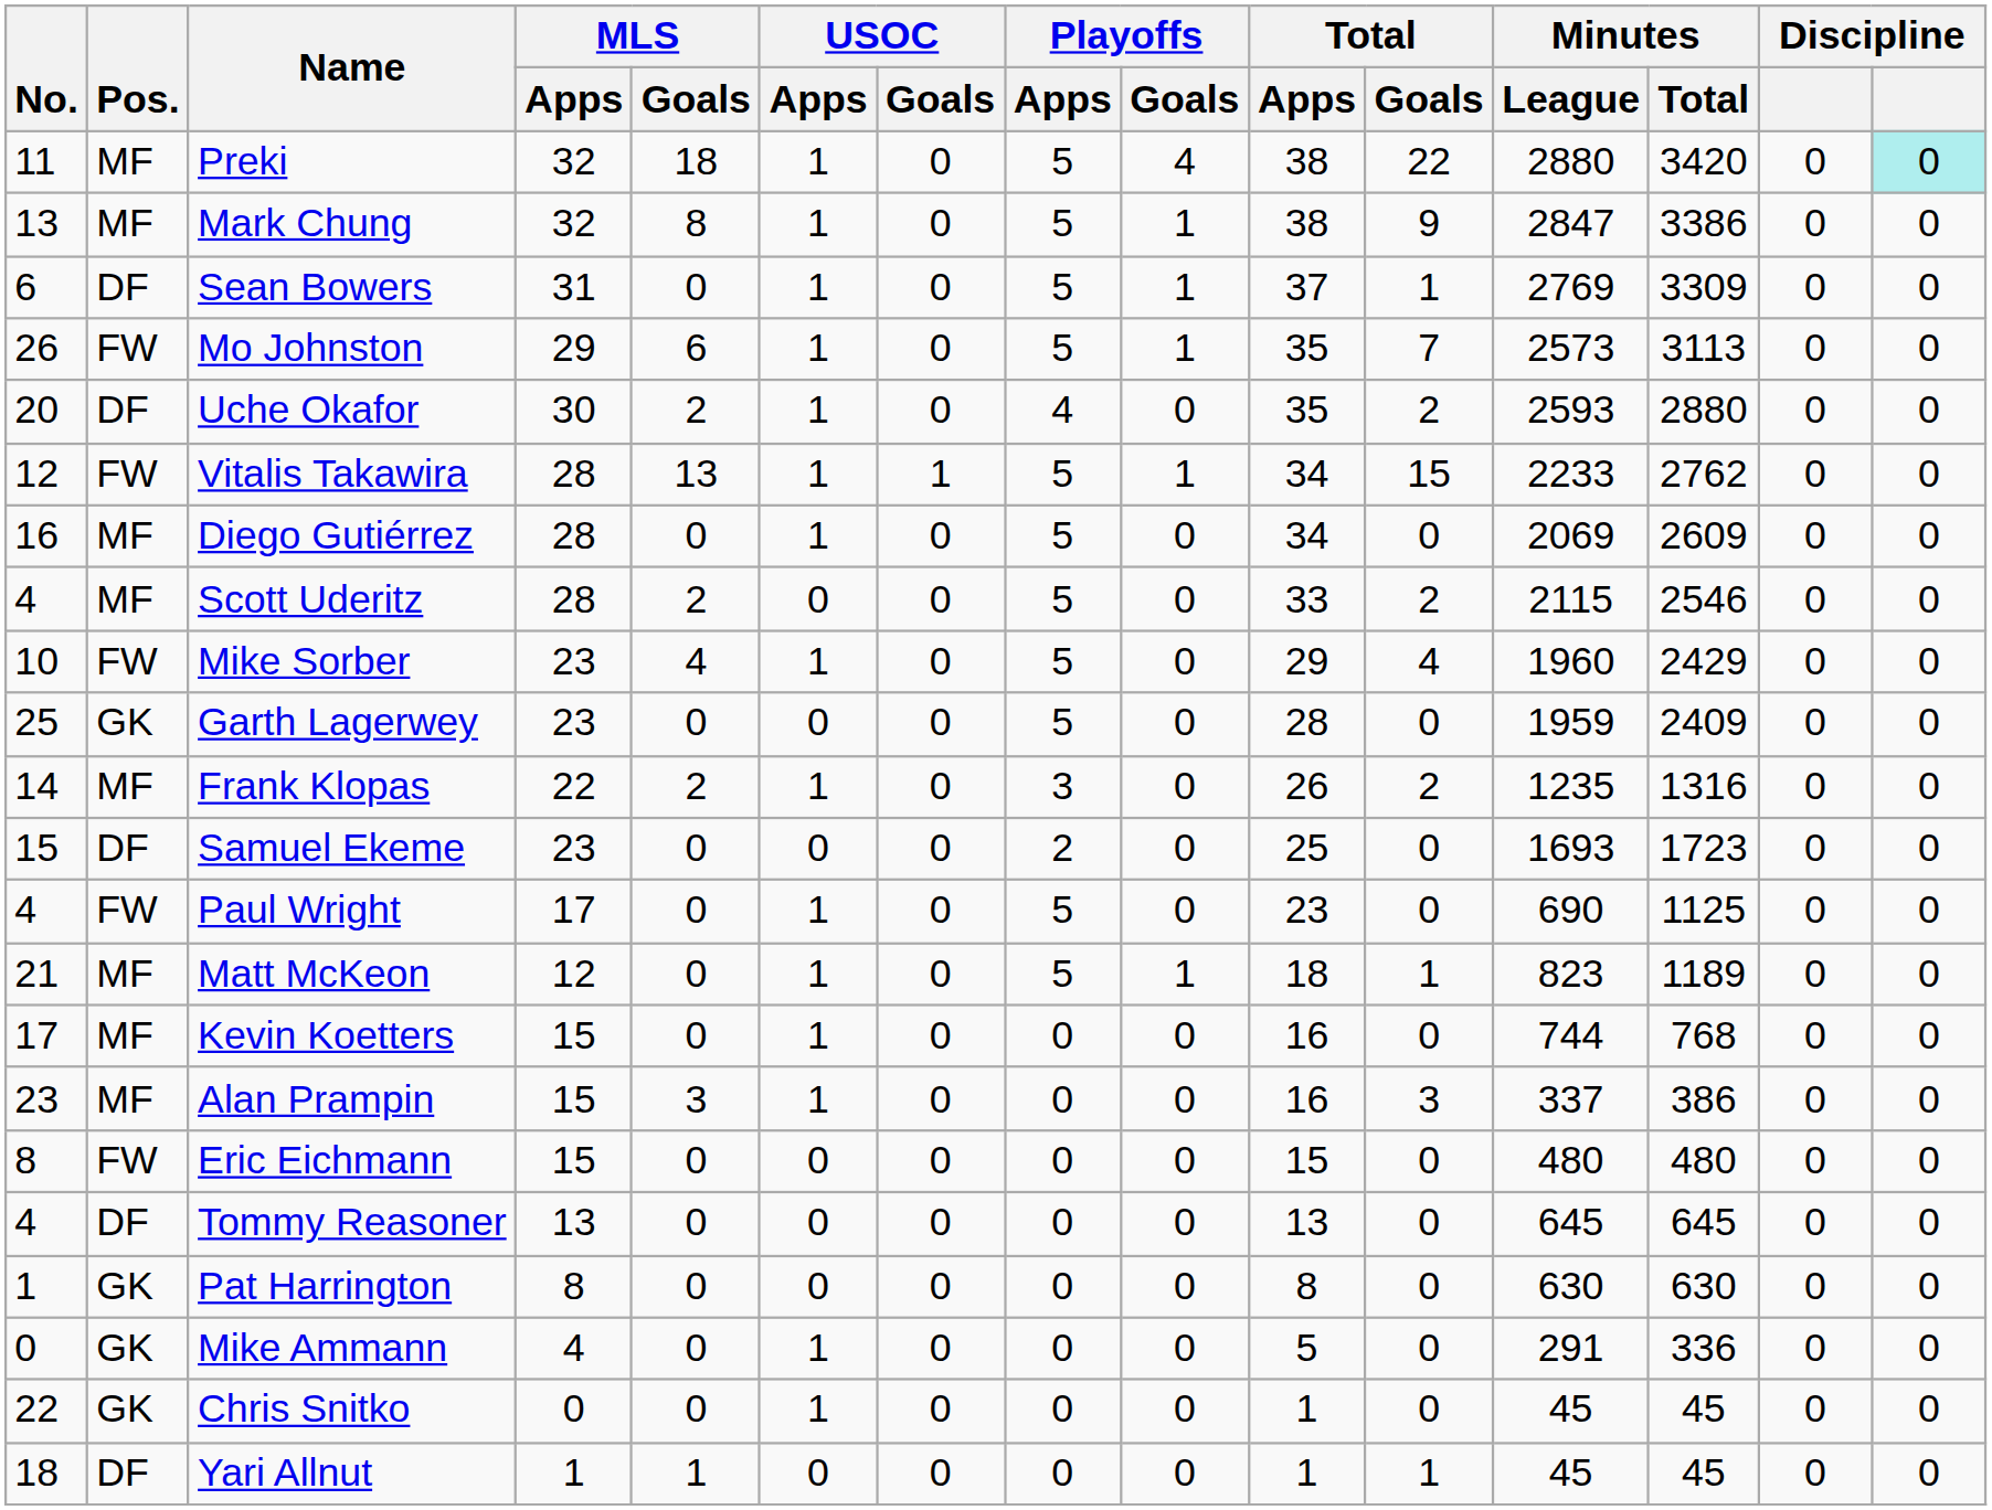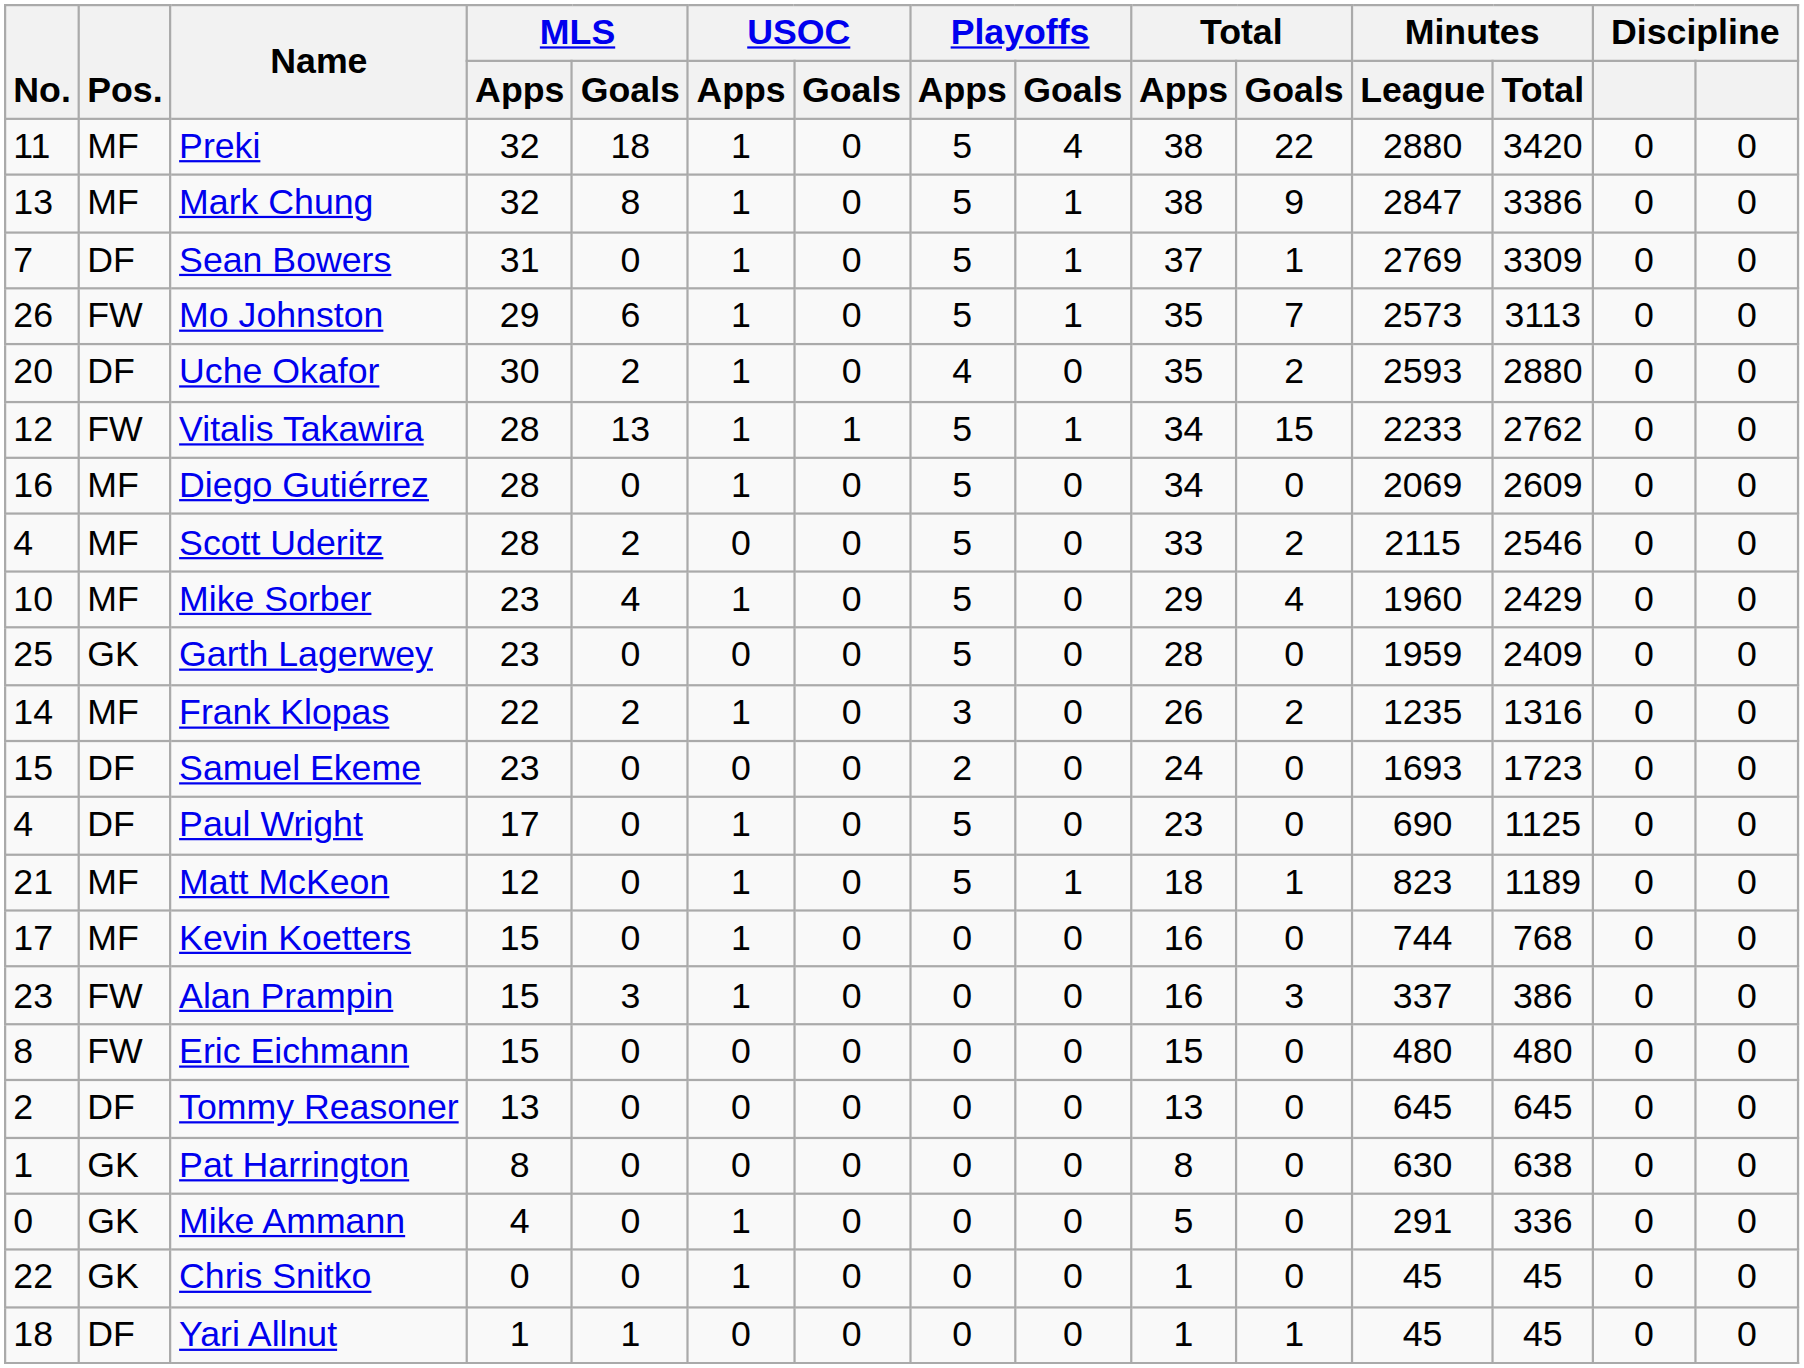Preki | column 15: paleturquoise background -> no background
Sean Bowers | No.: 6 -> 7
Mike Sorber | Pos.: FW -> MF
Samuel Ekeme | Total / Apps: 25 -> 24
Paul Wright | Pos.: FW -> DF
Alan Prampin | Pos.: MF -> FW
Tommy Reasoner | No.: 4 -> 2
Pat Harrington | Minutes / Total: 630 -> 638
